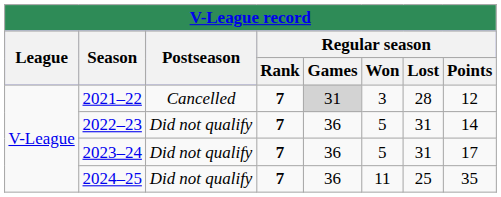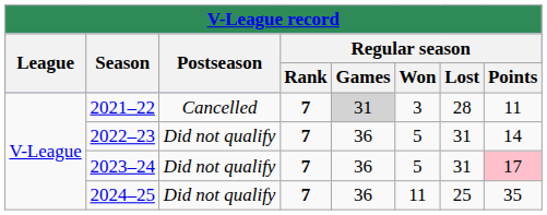2021–22 | Regular season / Points: 12 -> 11
2023–24 | Regular season / Points: no background -> pink background
